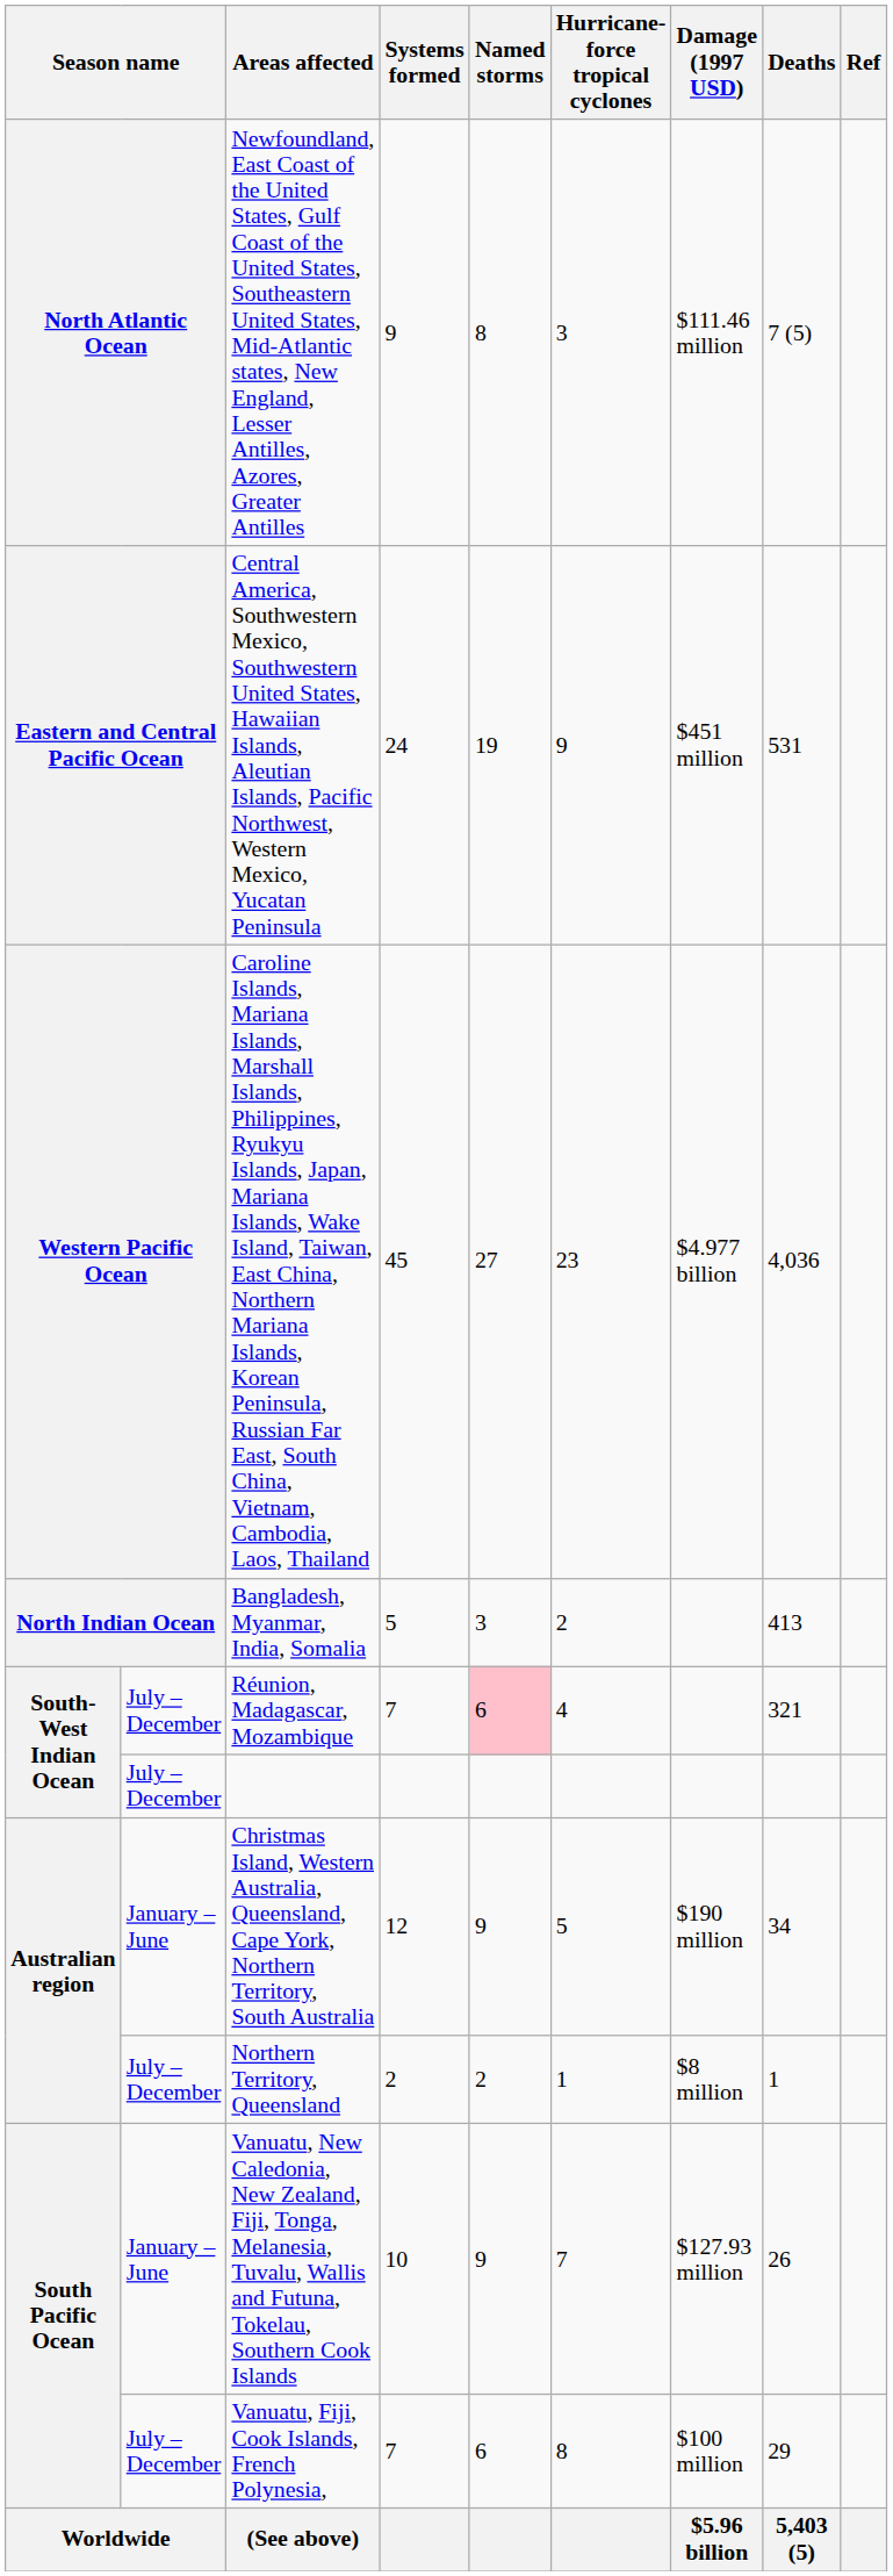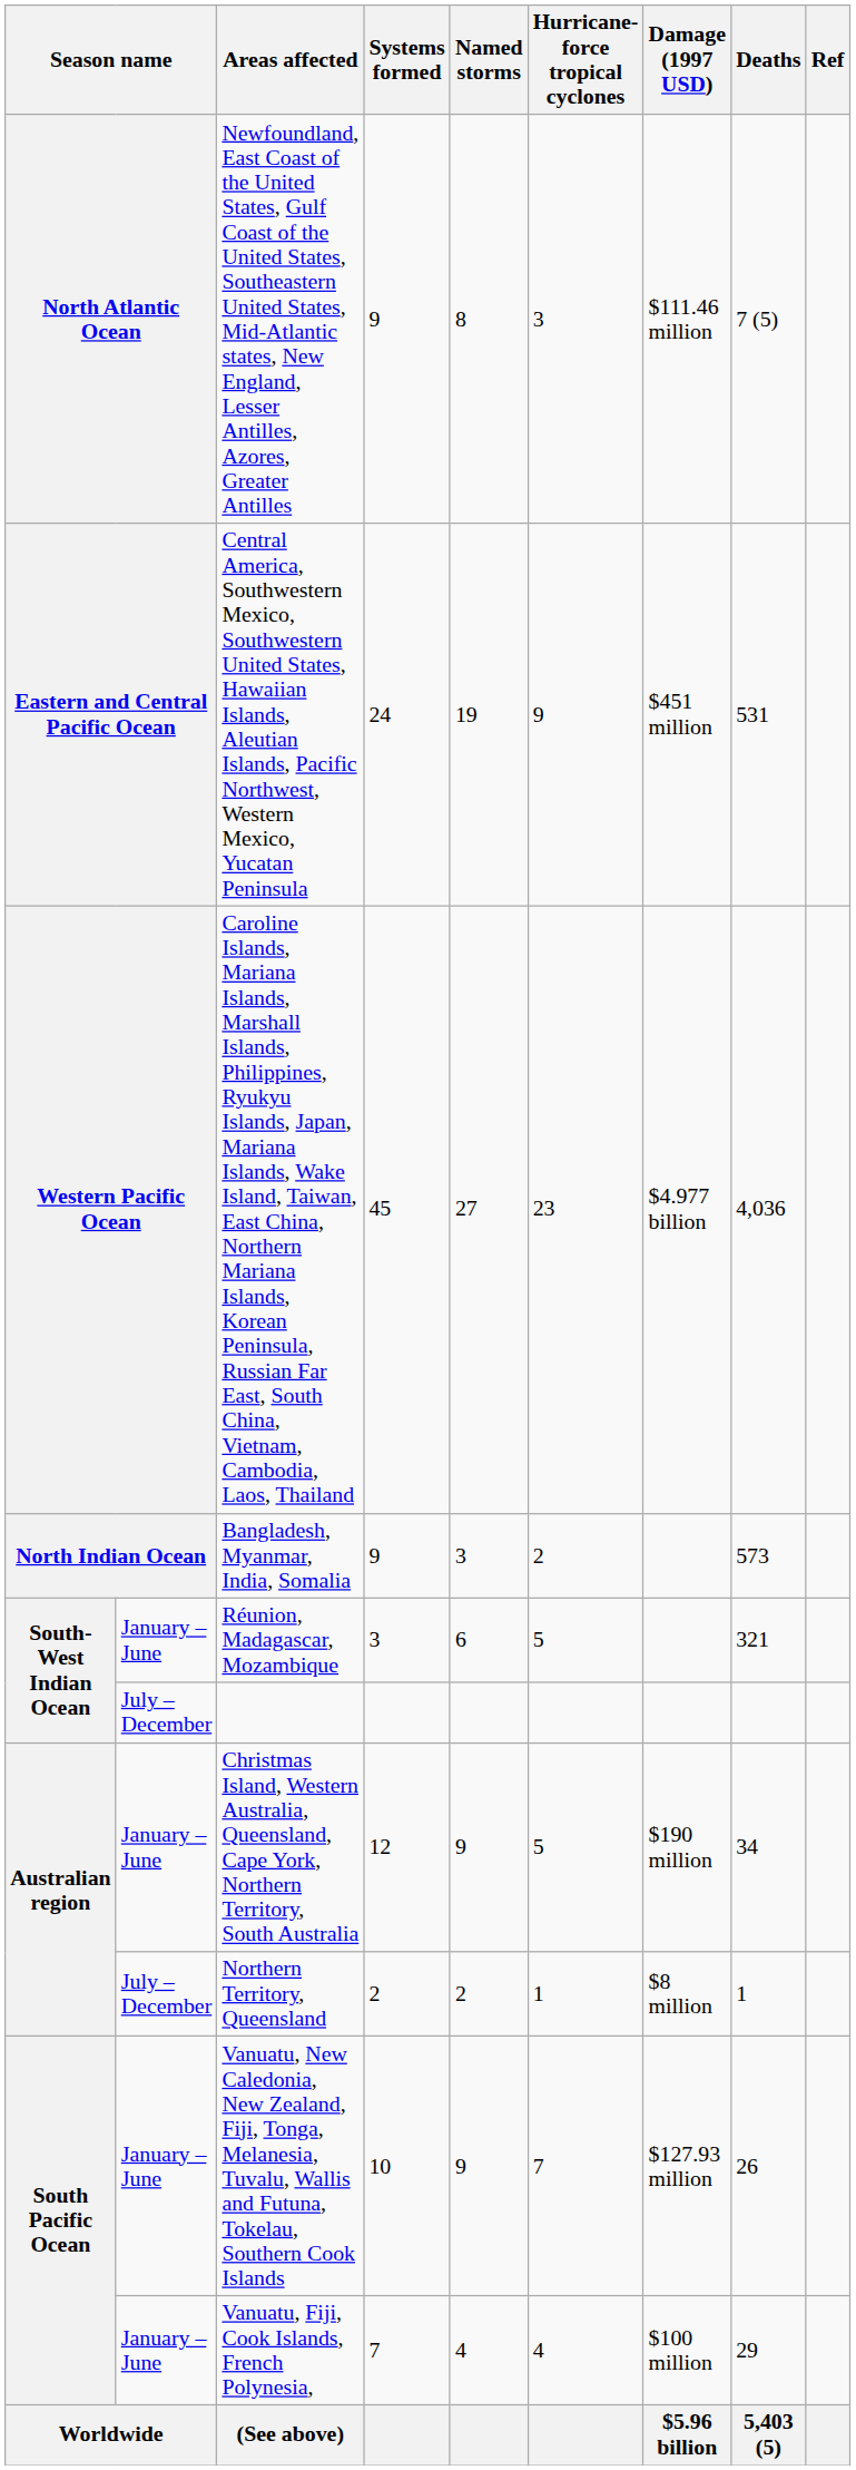Bangladesh, Myanmar, India, Somalia | Systems formed: 5 -> 9
Bangladesh, Myanmar, India, Somalia | Deaths: 413 -> 573
Réunion, Madagascar, Mozambique | column 2: July – December -> January – June
Réunion, Madagascar, Mozambique | Systems formed: 7 -> 3
Réunion, Madagascar, Mozambique | Named storms: pink background -> no background
Réunion, Madagascar, Mozambique | Hurricane-force tropical cyclones: 4 -> 5
Vanuatu, Fiji, Cook Islands, French Polynesia, | column 2: July – December -> January – June
Vanuatu, Fiji, Cook Islands, French Polynesia, | Named storms: 6 -> 4
Vanuatu, Fiji, Cook Islands, French Polynesia, | Hurricane-force tropical cyclones: 8 -> 4
